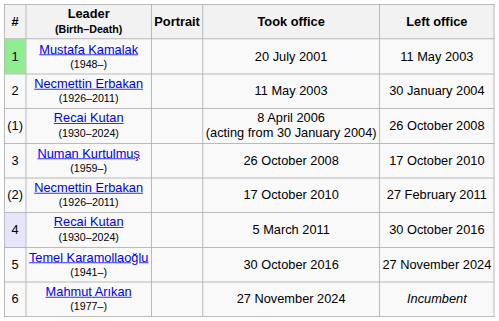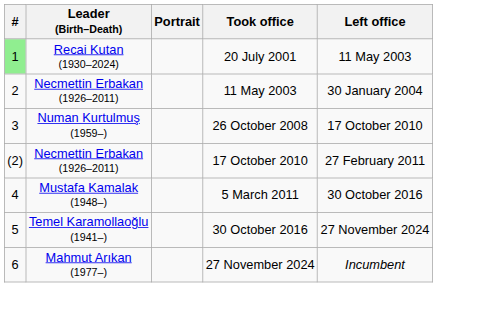20 July 2001 | Leader (Birth–Death): Mustafa Kamalak (1948–) -> Recai Kutan (1930–2024)
- row: (1) | Recai Kutan (1930–2024) | 8 April 2006 (acting from 30 January 2004) | 26 October 2008
5 March 2011 | #: lavender background -> no background
5 March 2011 | Leader (Birth–Death): Recai Kutan (1930–2024) -> Mustafa Kamalak (1948–)
